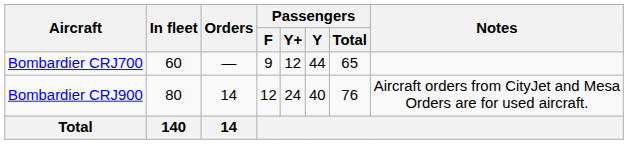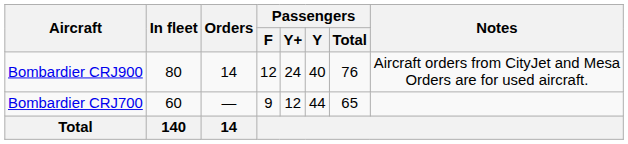rows swapped: Bombardier CRJ700 <-> Bombardier CRJ900
